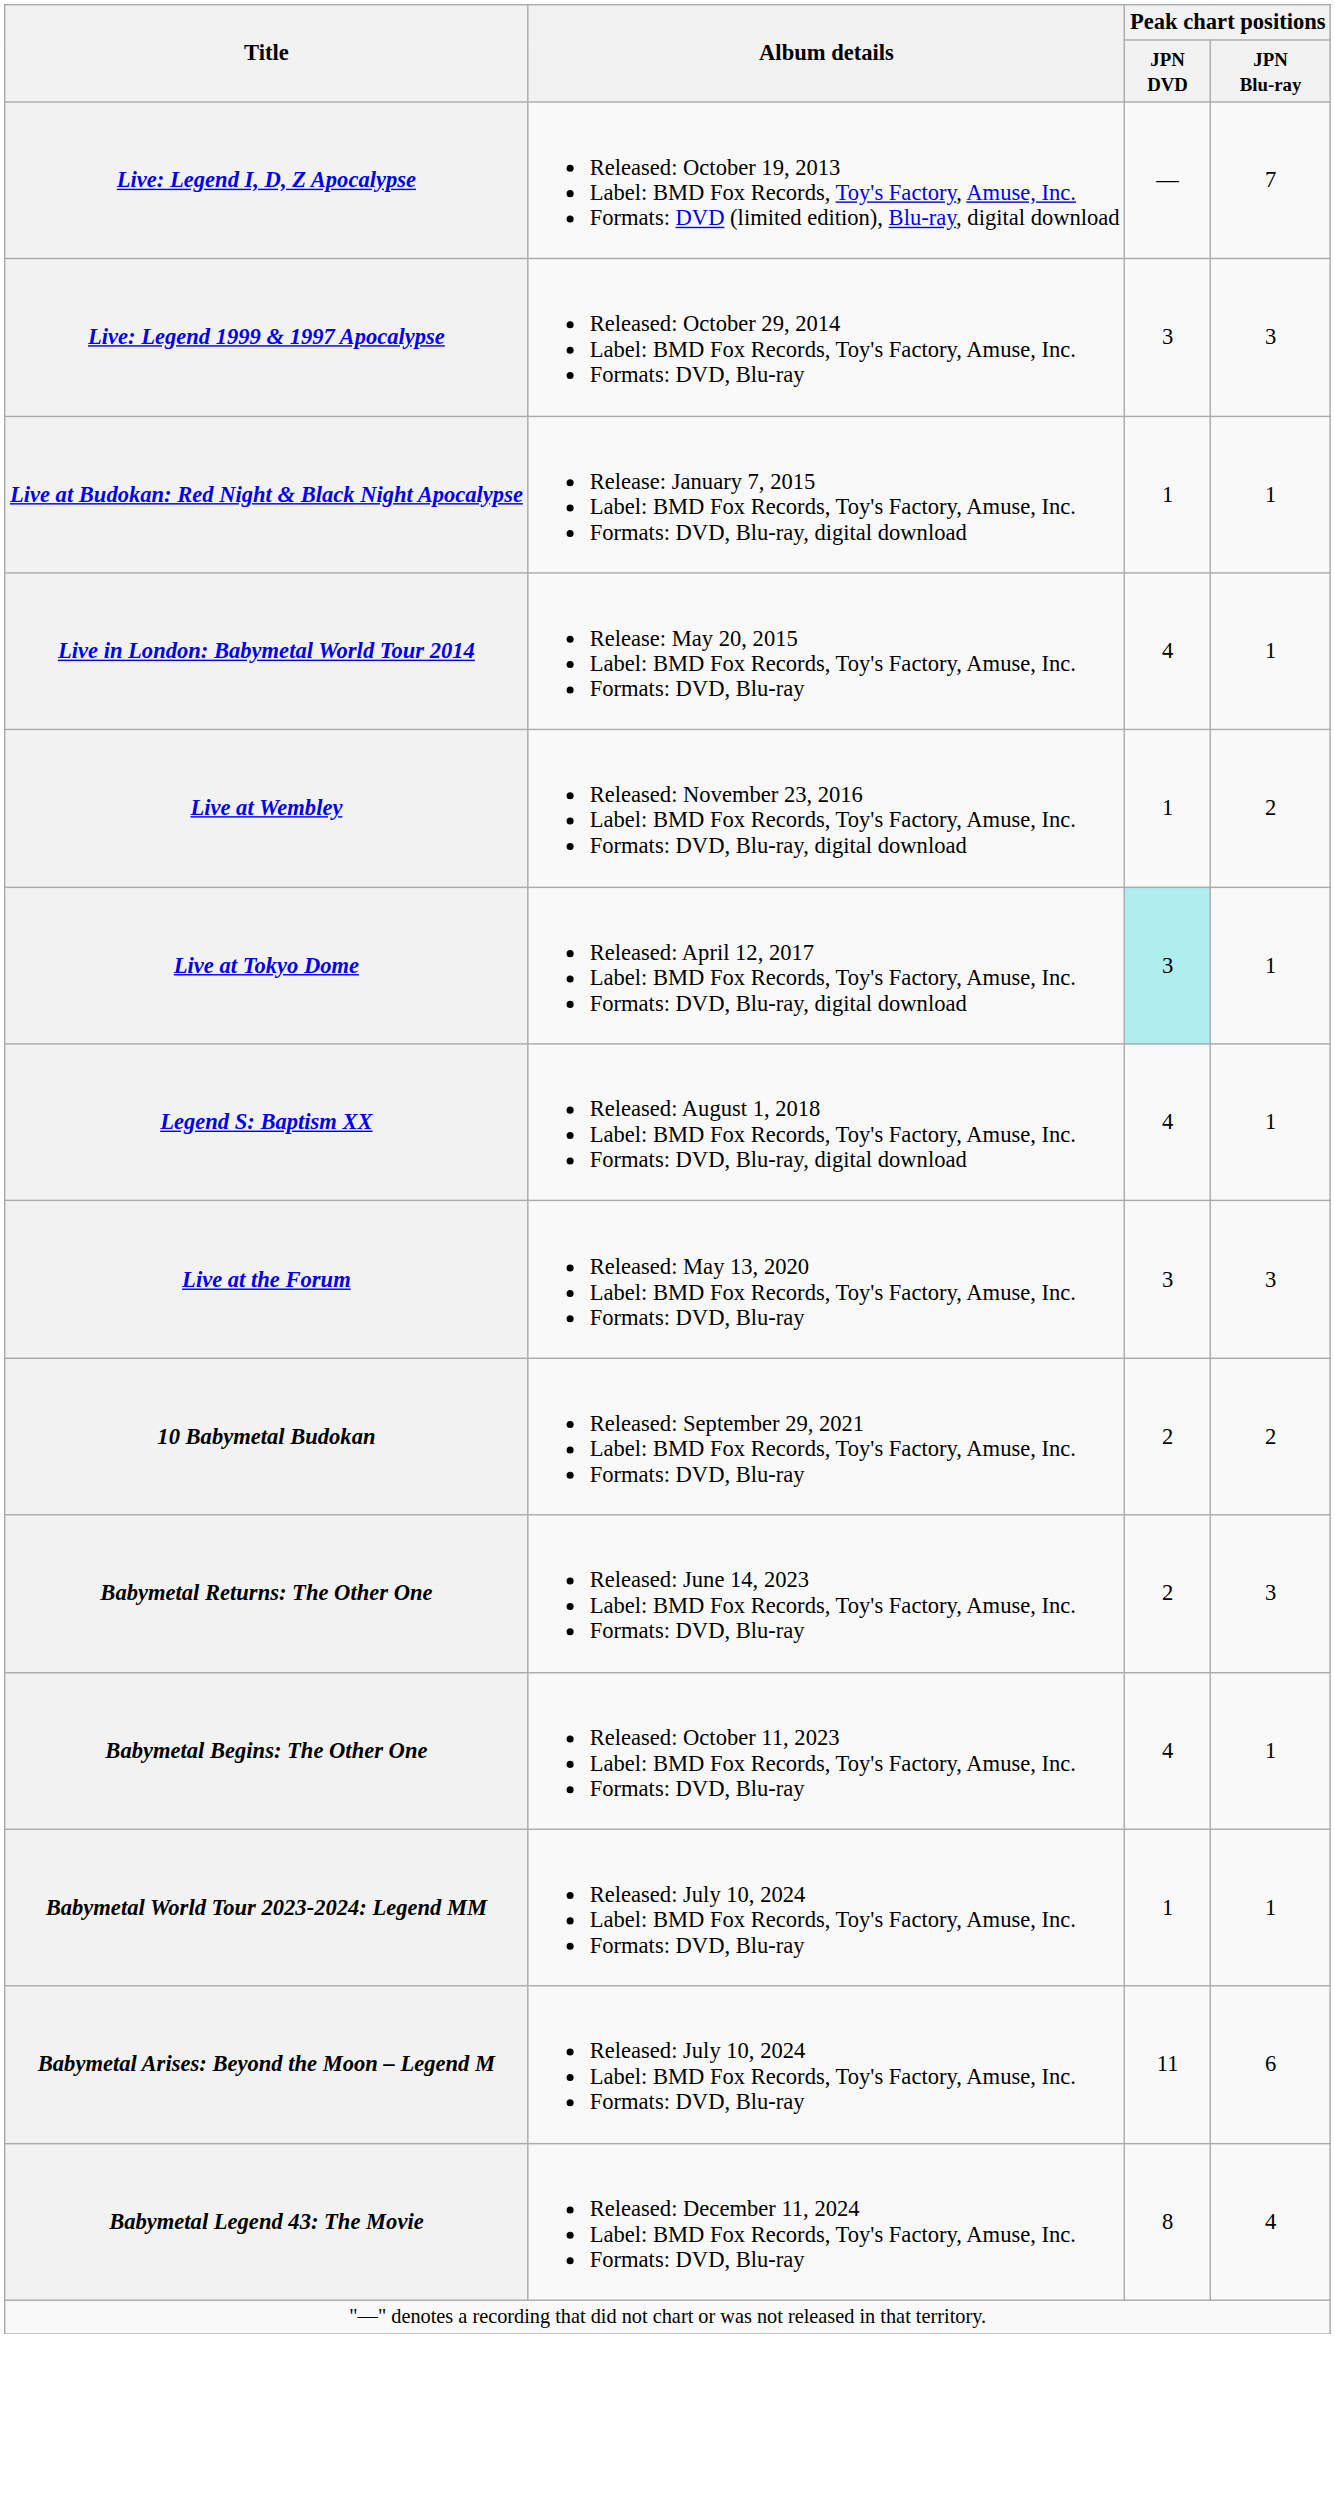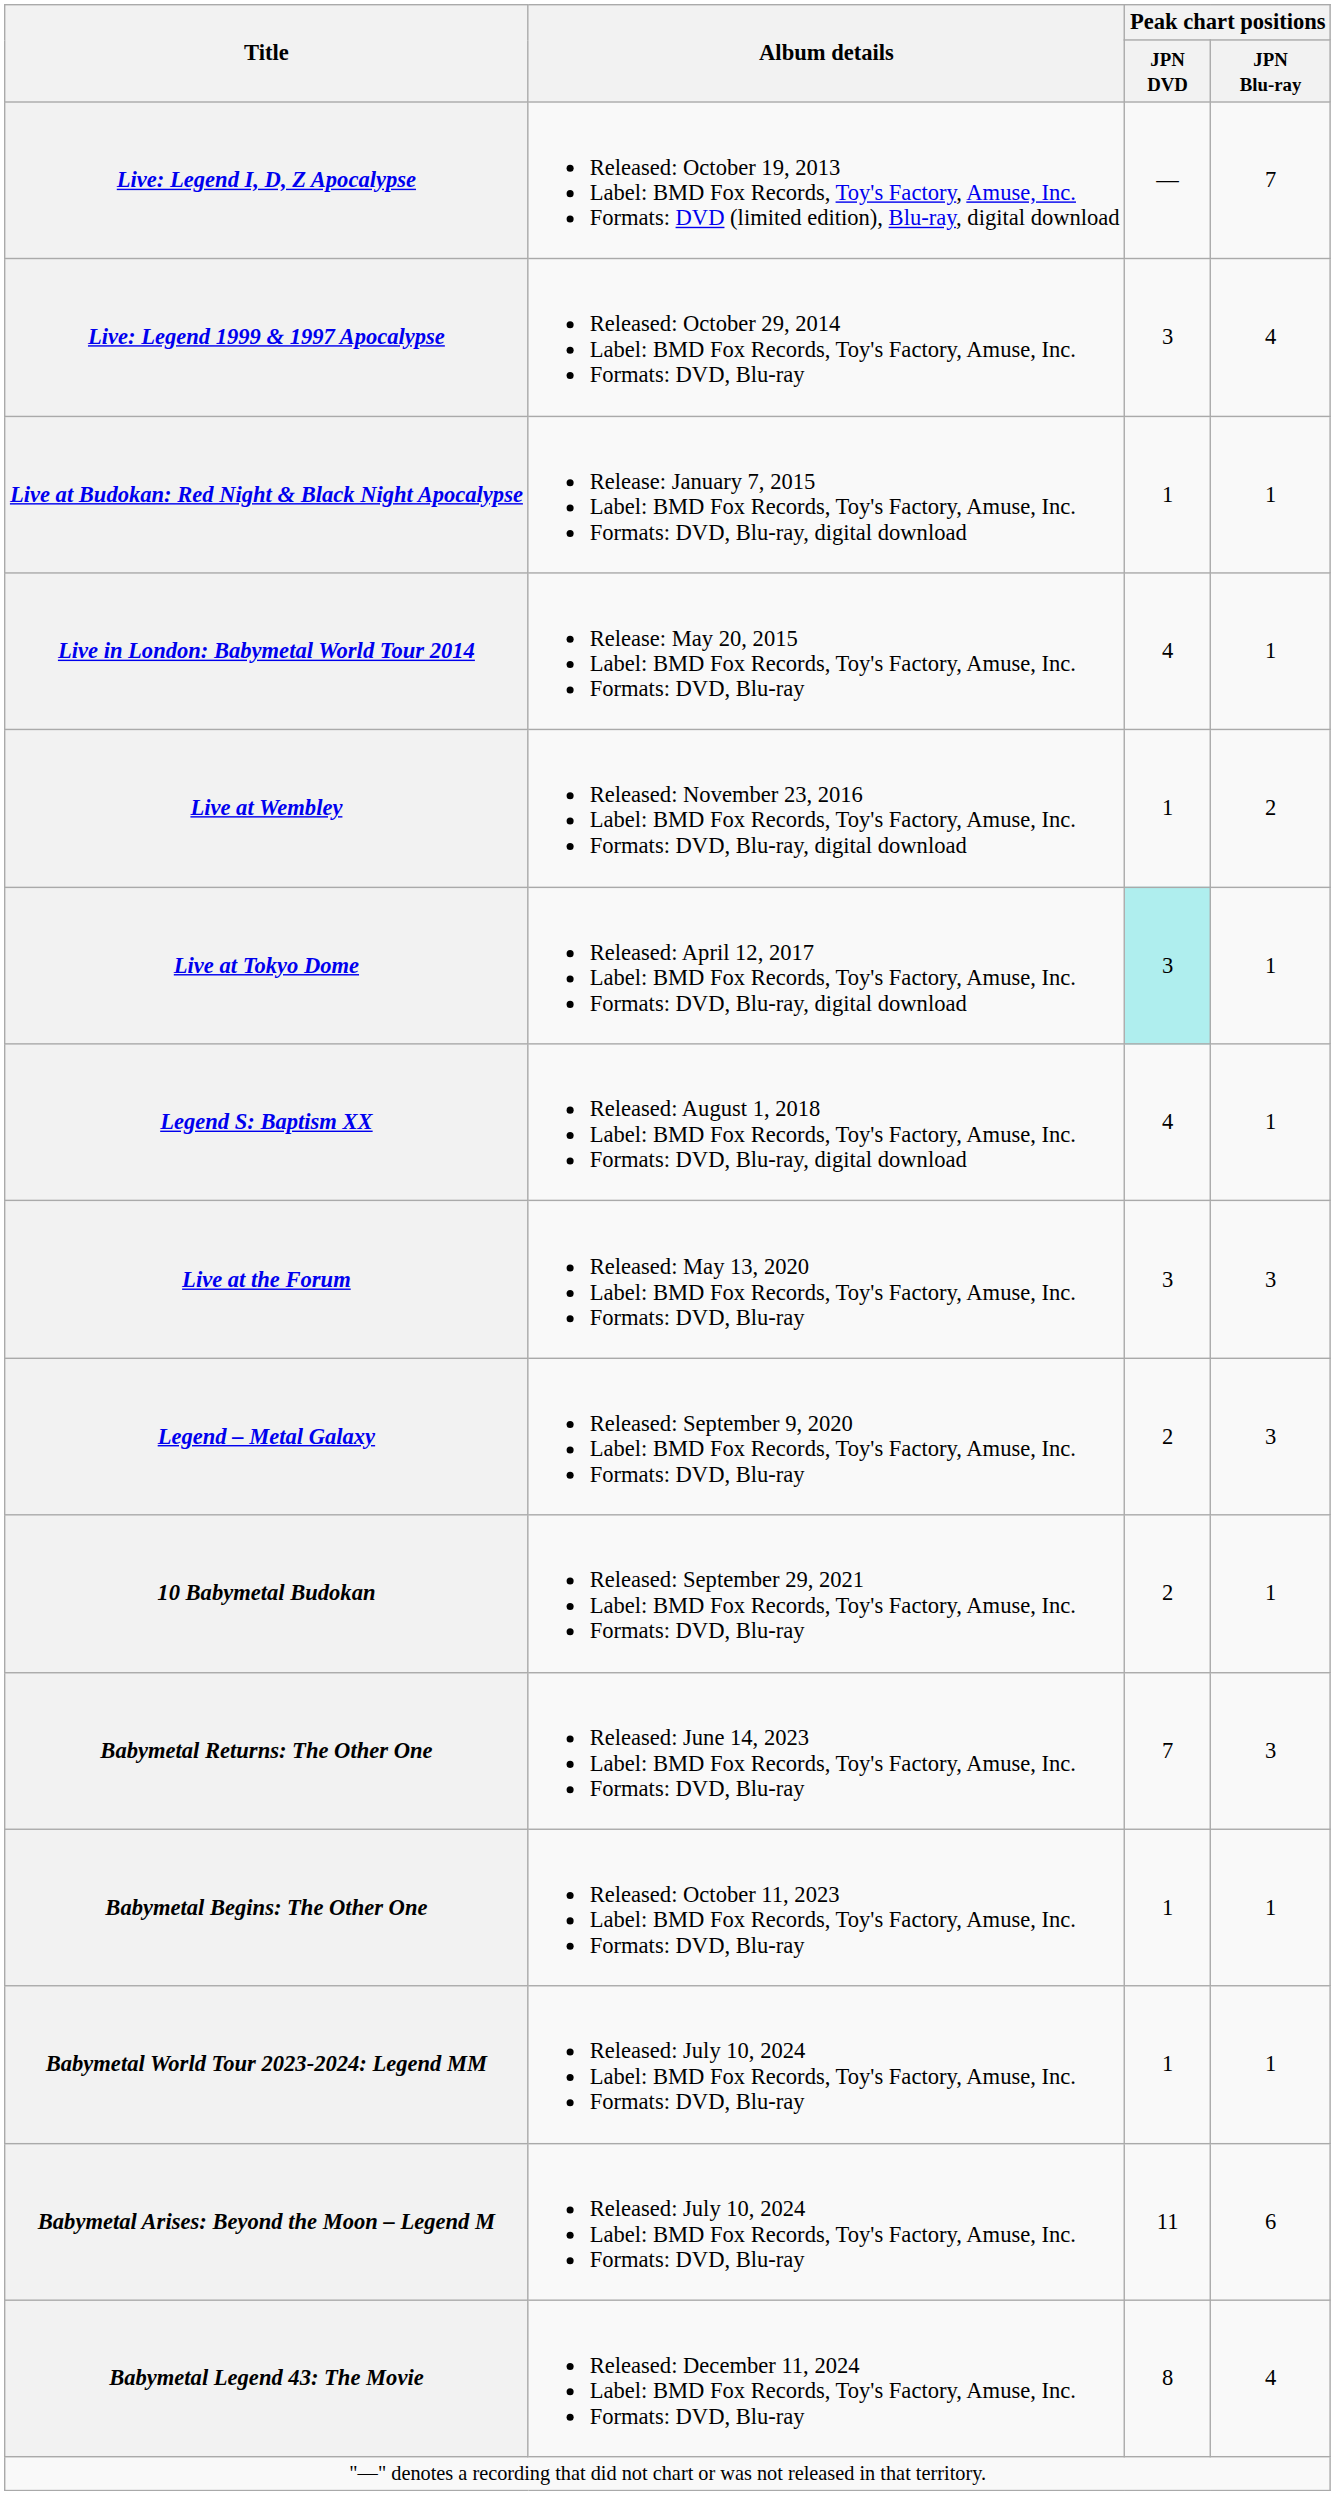Live: Legend 1999 & 1997 Apocalypse | Peak chart positions / JPN Blu-ray: 3 -> 4
+ row: Legend – Metal Galaxy | Released: September 9, 2020 Label: BMD Fox Records, Toy's Factory, Amuse, Inc. Formats: DVD, Blu-ray | 2 | 3
10 Babymetal Budokan | Peak chart positions / JPN Blu-ray: 2 -> 1
Babymetal Returns: The Other One | Peak chart positions / JPN DVD: 2 -> 7
Babymetal Begins: The Other One | Peak chart positions / JPN DVD: 4 -> 1
